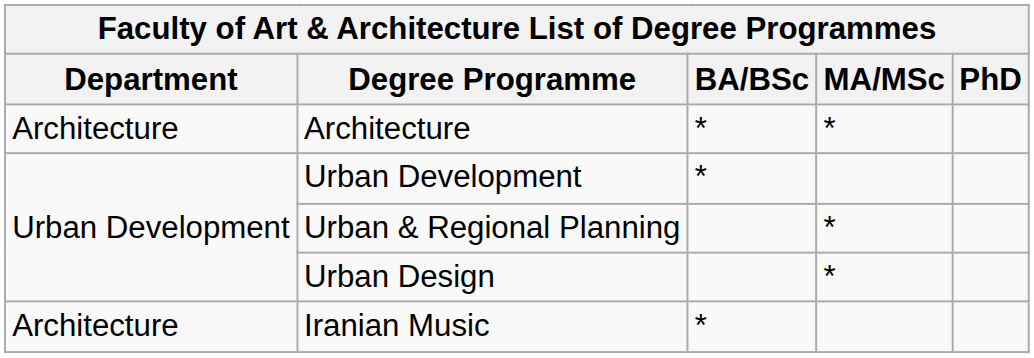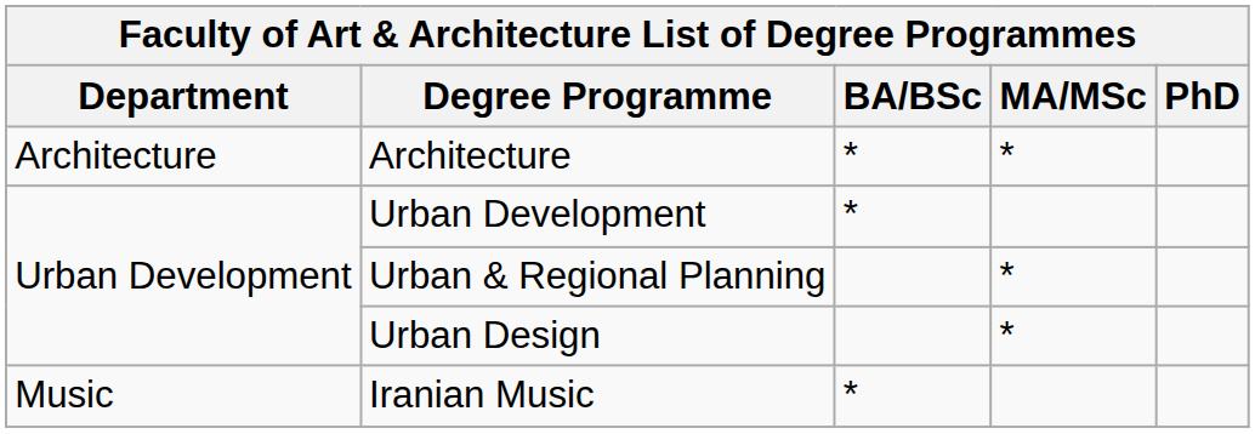Iranian Music | Department: Architecture -> Music
